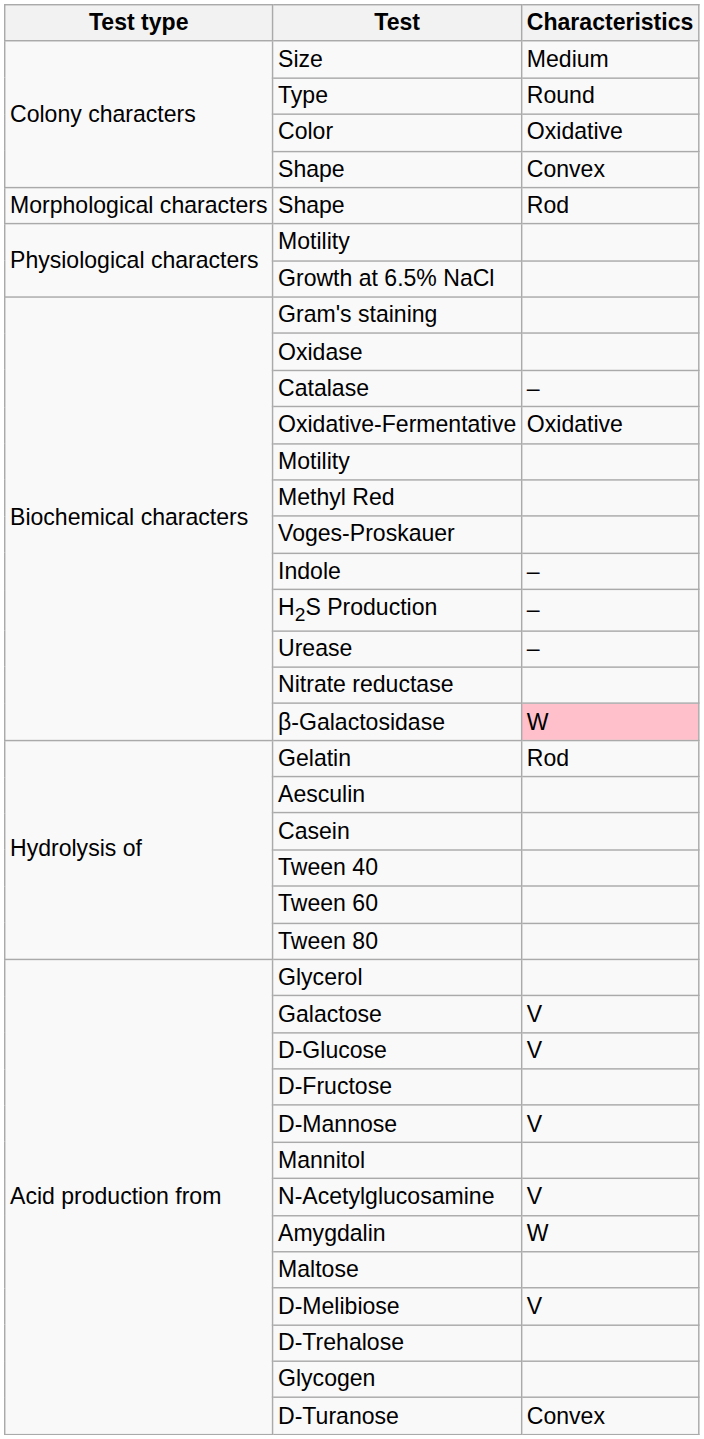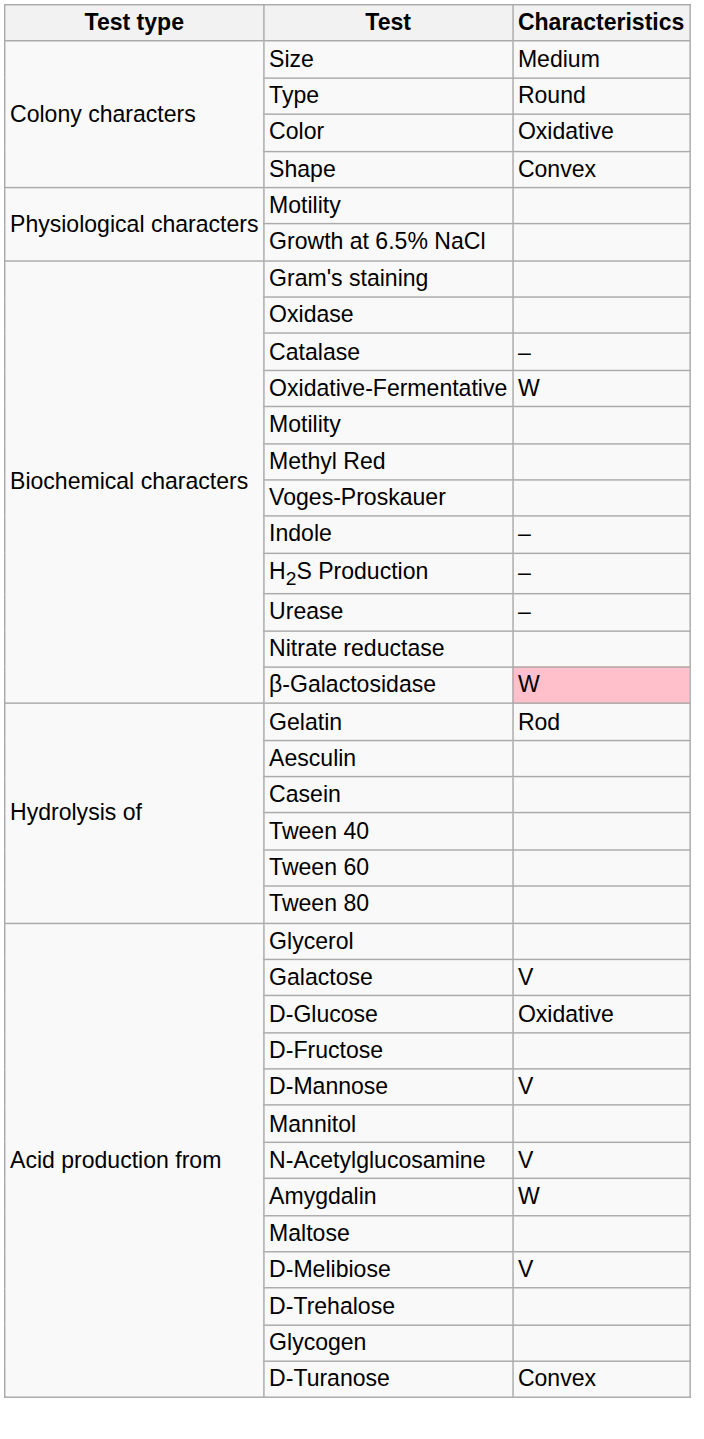- row: Morphological characters | Shape | Rod
Oxidative-Fermentative | Characteristics: Oxidative -> W
D-Glucose | Characteristics: V -> Oxidative
